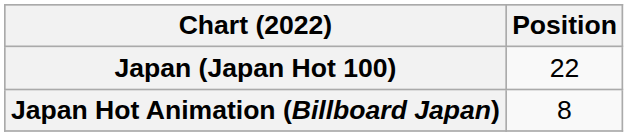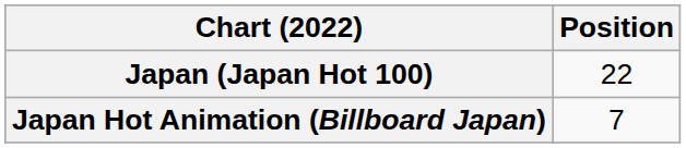Japan Hot Animation (Billboard Japan) | Position: 8 -> 7
